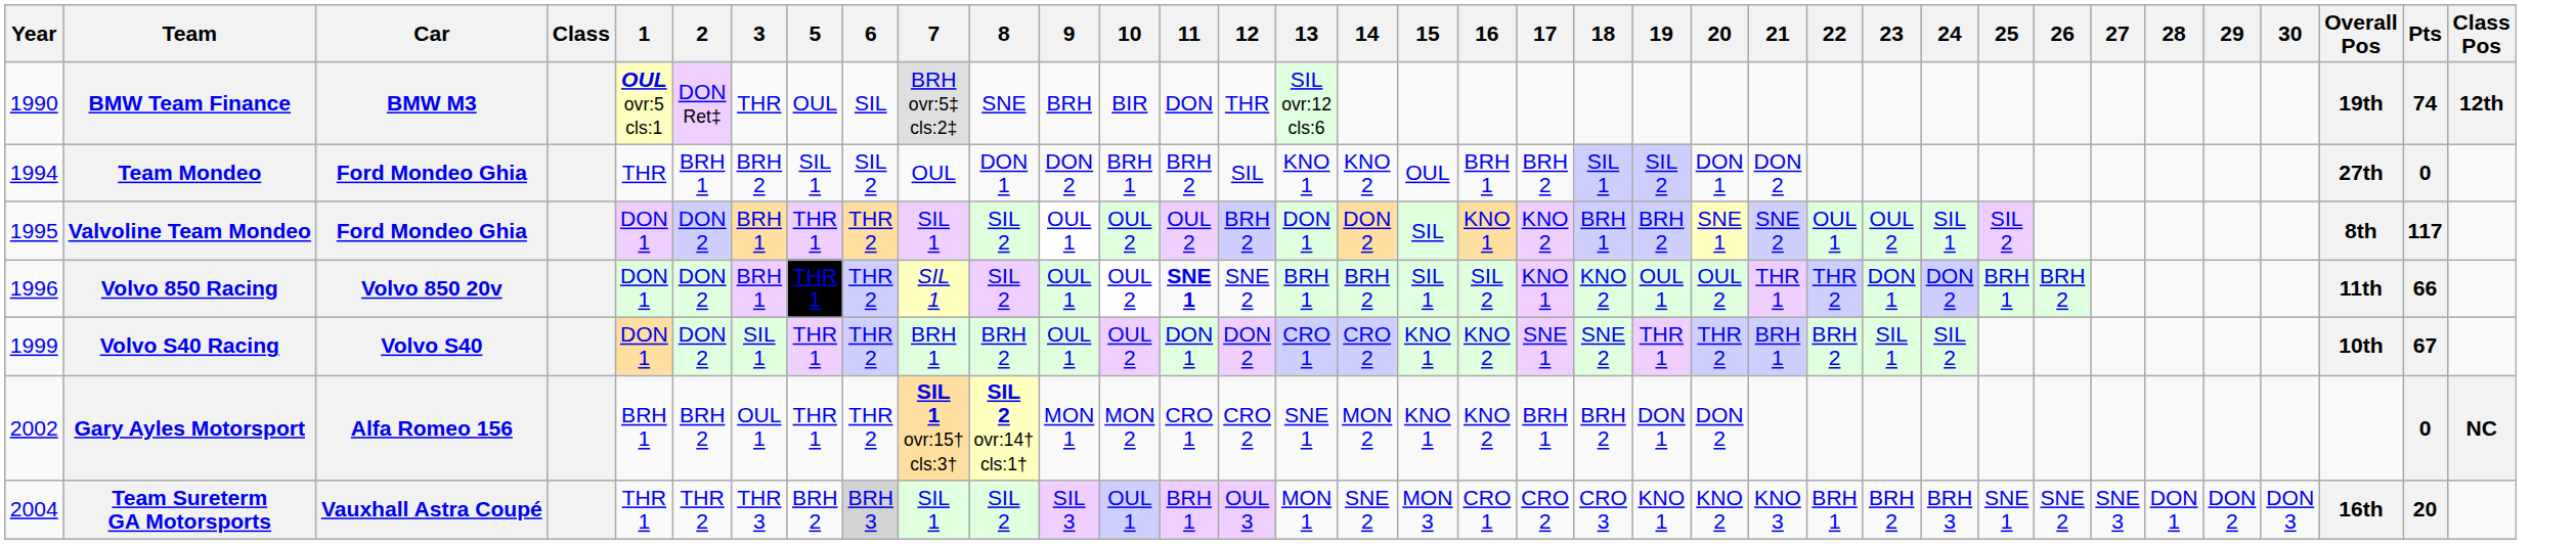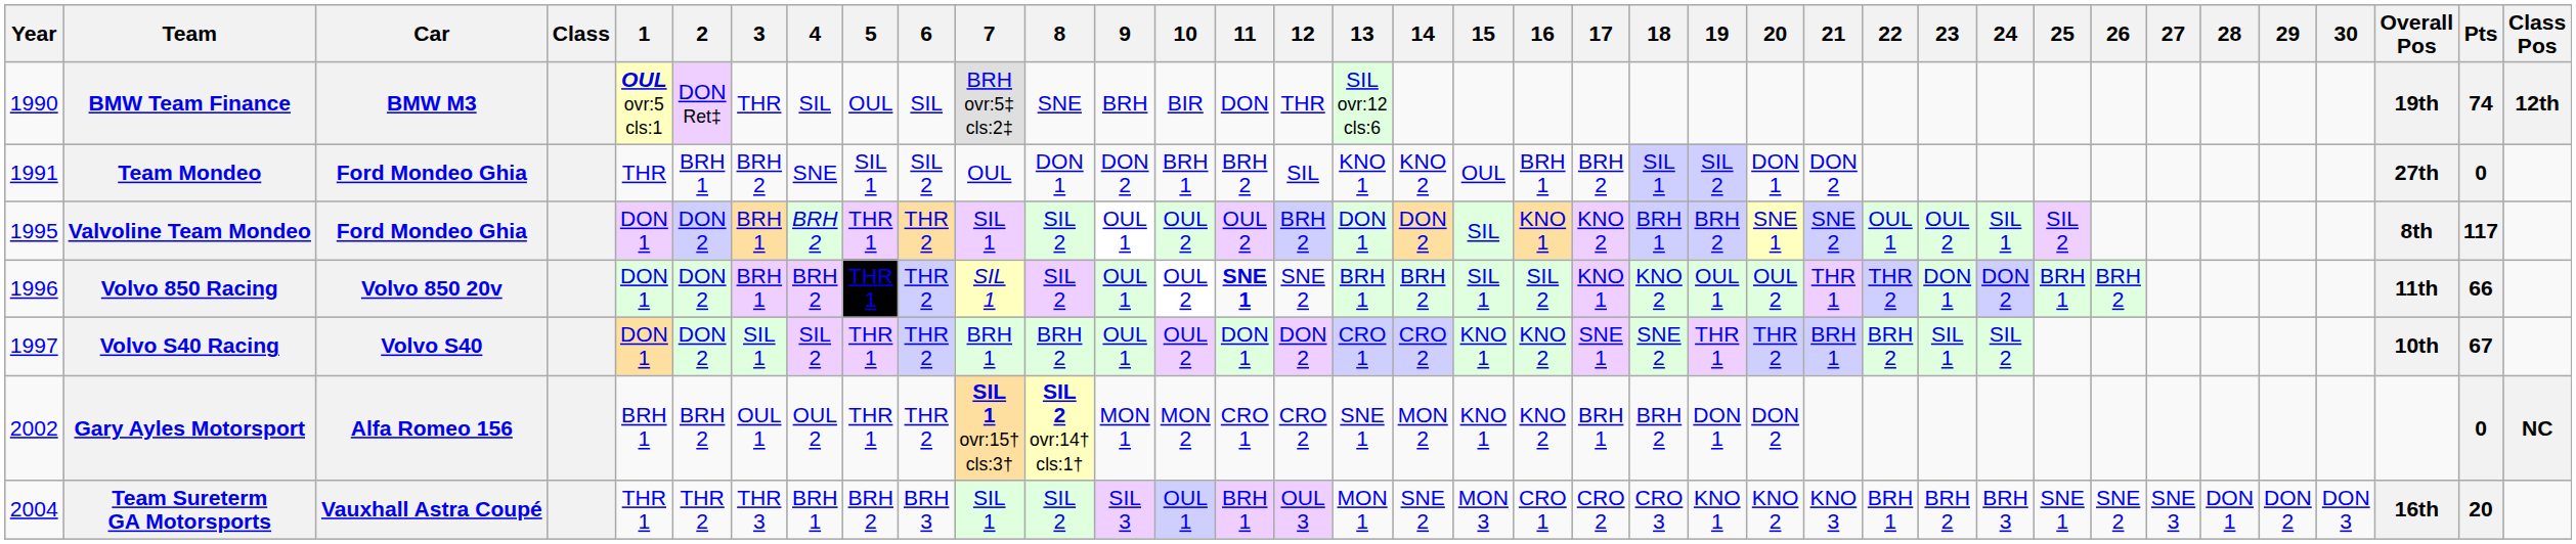+ column: 4 | SIL | SNE | BRH 2 | BRH 2 | SIL 2 | OUL 2 | BRH 1
Team Mondeo | Year: 1994 -> 1991
Volvo S40 Racing | Year: 1999 -> 1997
Team Sureterm GA Motorsports | 6: lightgrey background -> no background
